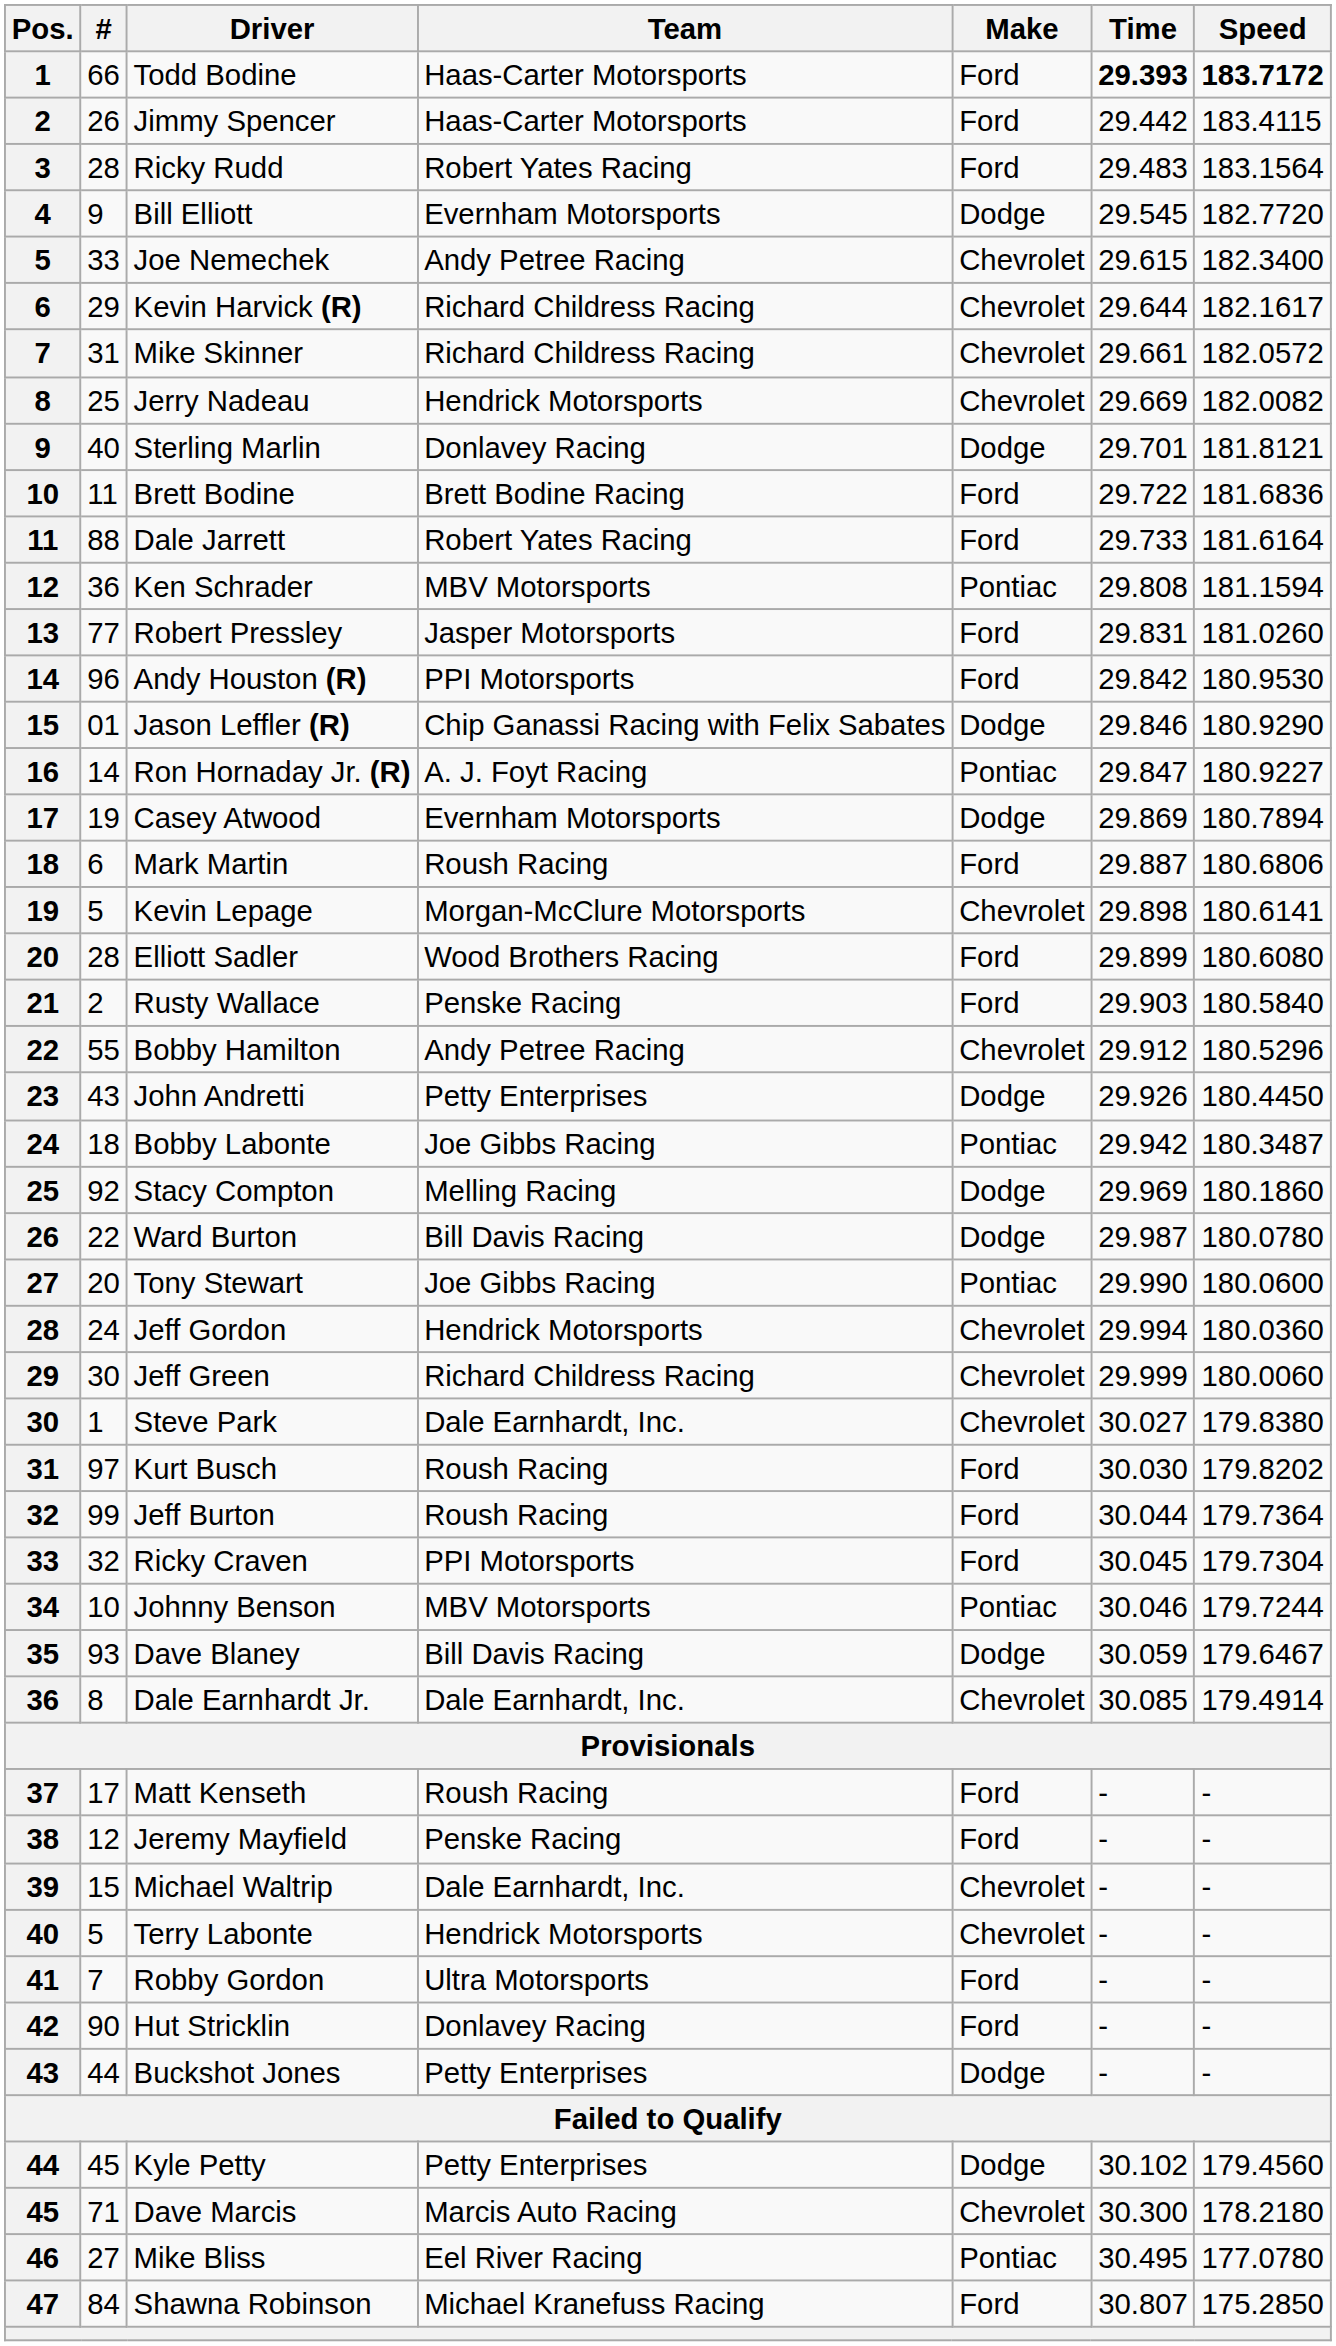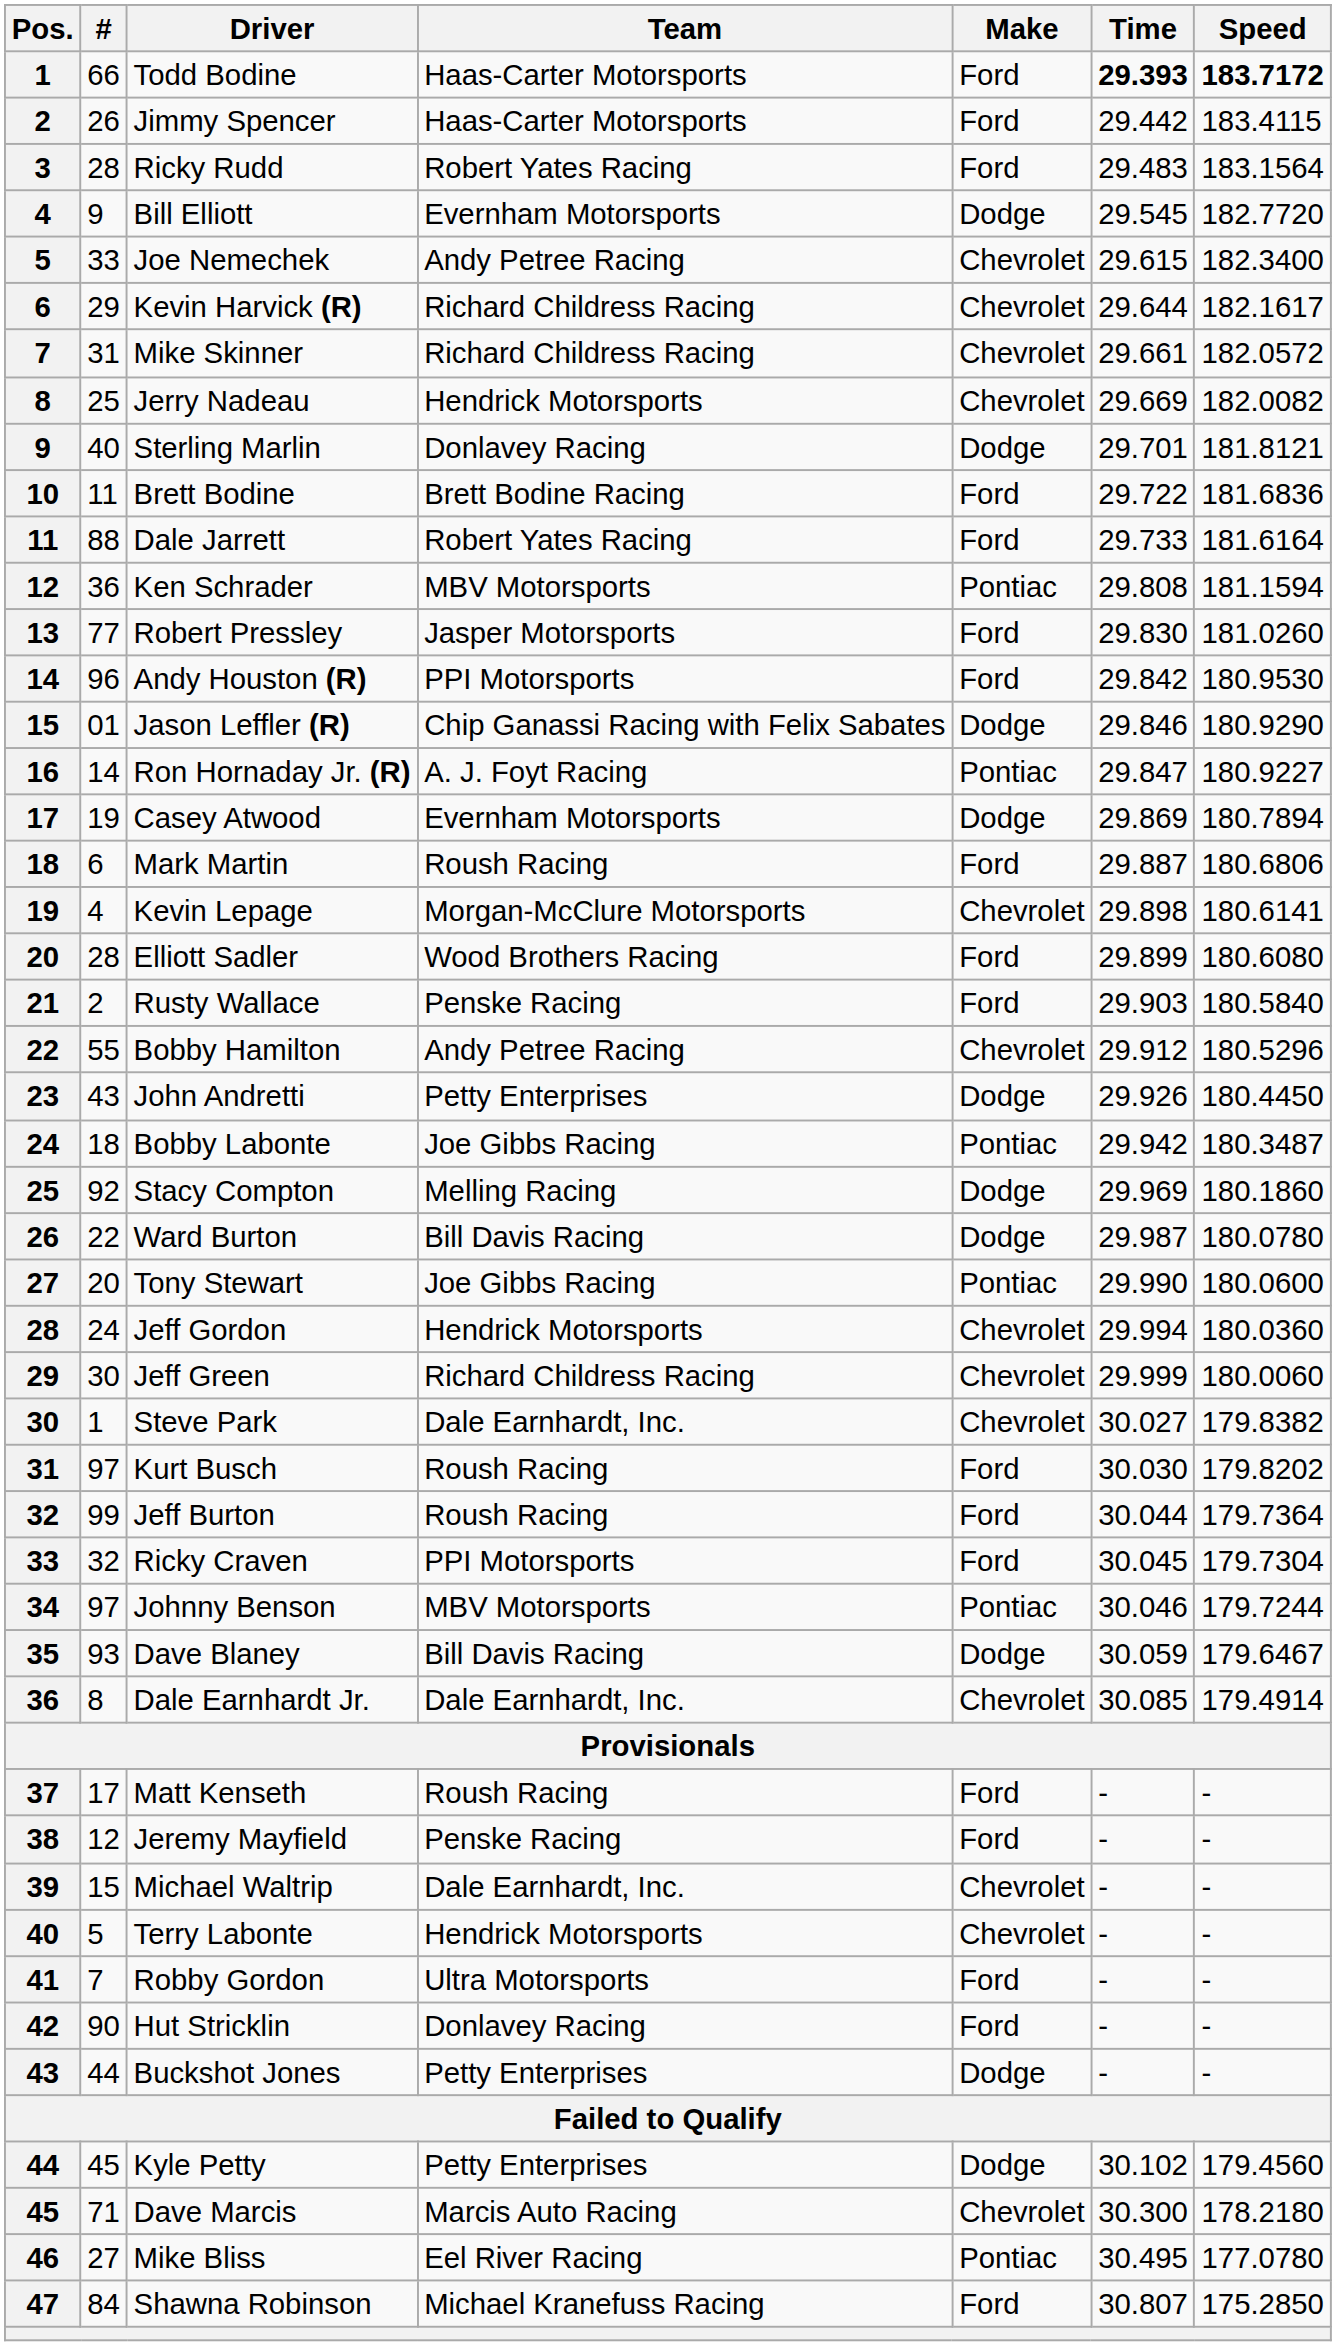Robert Pressley | Time: 29.831 -> 29.830
Kevin Lepage | #: 5 -> 4
Steve Park | Speed: 179.8380 -> 179.8382
Johnny Benson | #: 10 -> 97
